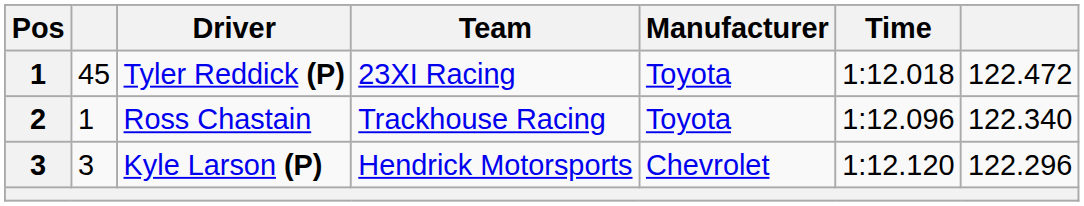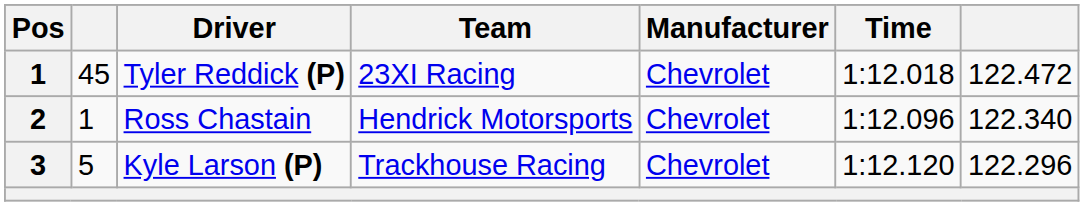Tyler Reddick (P) | Manufacturer: Toyota -> Chevrolet
Ross Chastain | Team: Trackhouse Racing -> Hendrick Motorsports
Ross Chastain | Manufacturer: Toyota -> Chevrolet
Kyle Larson (P) | column 2: 3 -> 5
Kyle Larson (P) | Team: Hendrick Motorsports -> Trackhouse Racing
